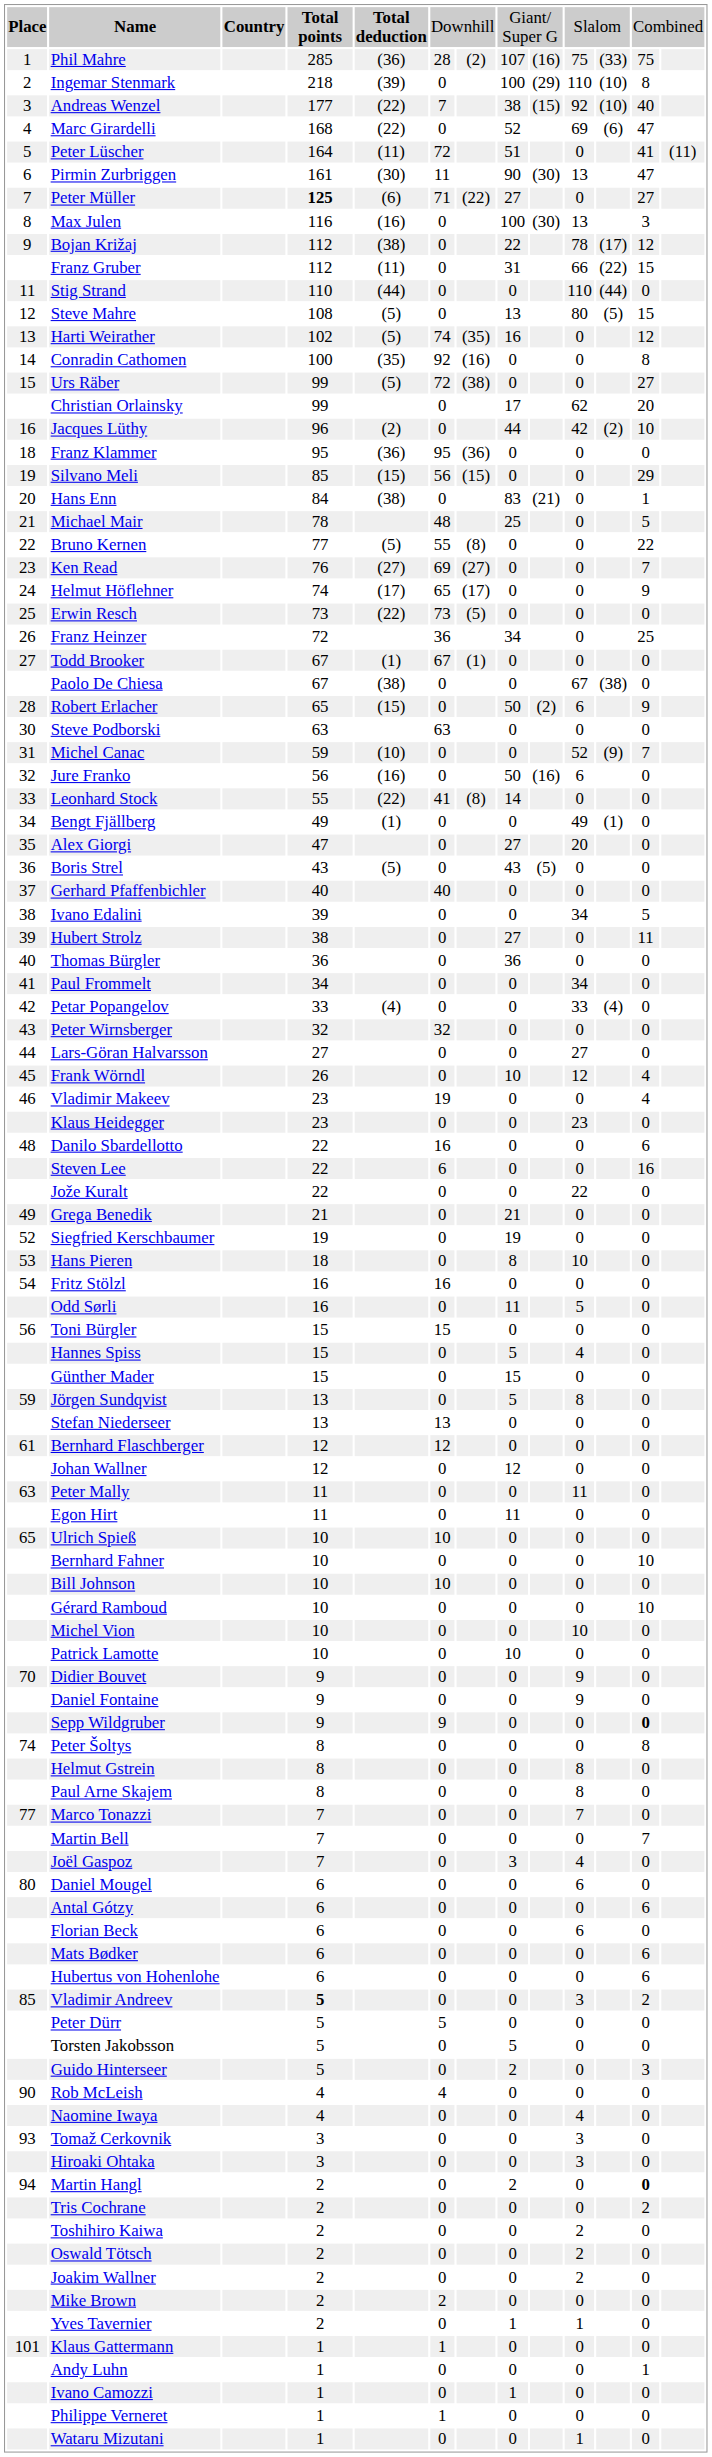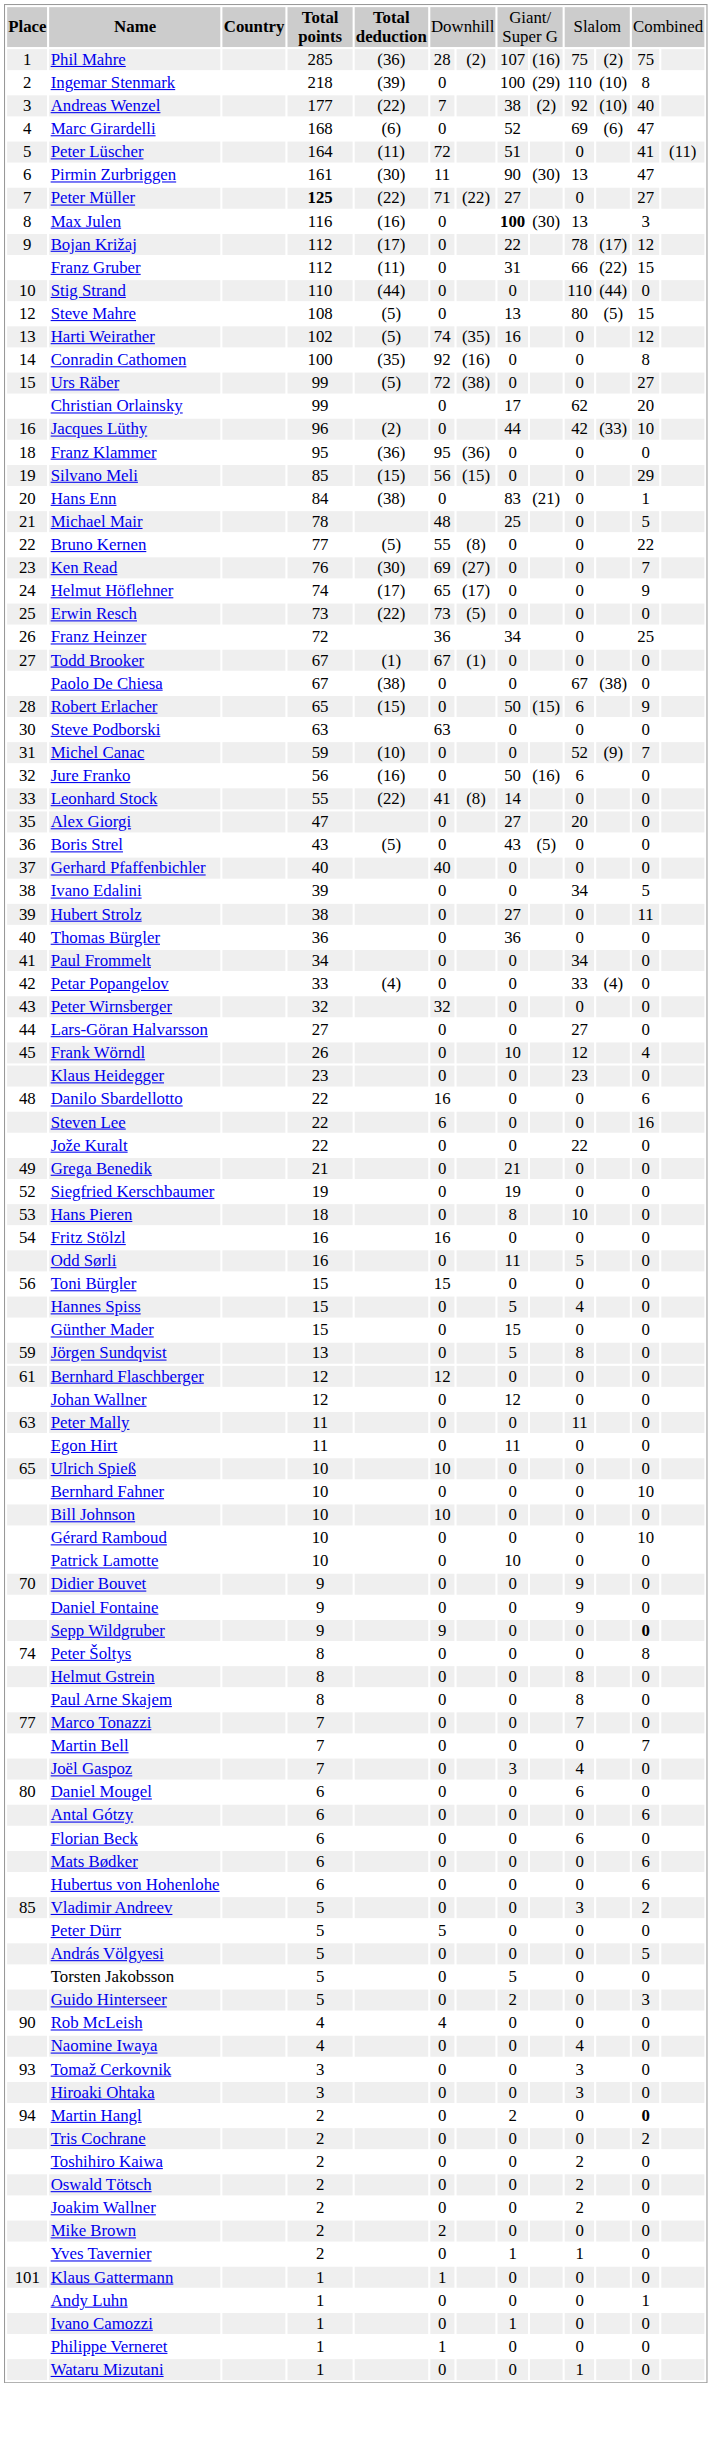Phil Mahre | column 11: (33) -> (2)
Andreas Wenzel | column 9: (15) -> (2)
Marc Girardelli | column 5: (22) -> (6)
Peter Müller | column 5: (6) -> (22)
Max Julen | column 8: normal -> bold
Bojan Križaj | column 5: (38) -> (17)
Stig Strand | column 1: 11 -> 10
Jacques Lüthy | column 11: (2) -> (33)
Ken Read | column 5: (27) -> (30)
Robert Erlacher | column 9: (2) -> (15)
- row: 34 | Bengt Fjällberg | 49 | (1) | 0 | 0 | 49 | (1) | 0
- row: 46 | Vladimir Makeev | 23 | 19 | 0 | 0 | 4
- row: Stefan Niederseer | 13 | 13 | 0 | 0 | 0
- row: Michel Vion | 10 | 0 | 0 | 10 | 0
Vladimir Andreev | column 4: bold -> normal
+ row: András Völgyesi | 5 | 0 | 0 | 0 | 5
